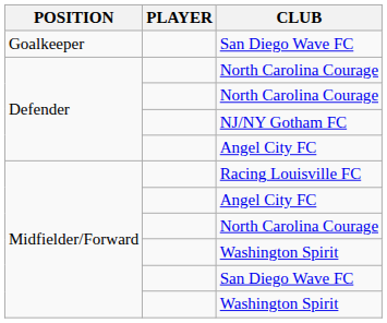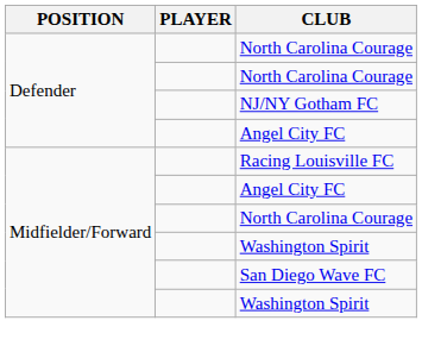- row: Goalkeeper | San Diego Wave FC
